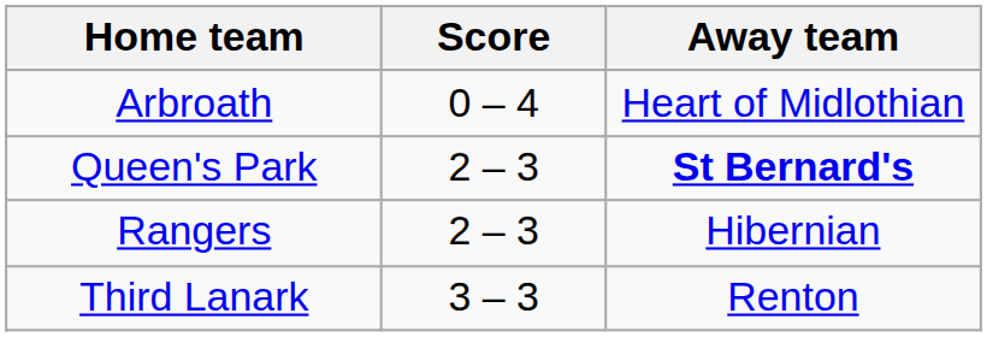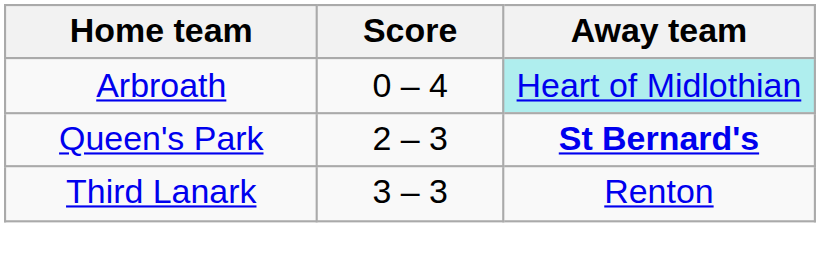Arbroath | Away team: no background -> paleturquoise background
- row: Rangers | 2 – 3 | Hibernian
